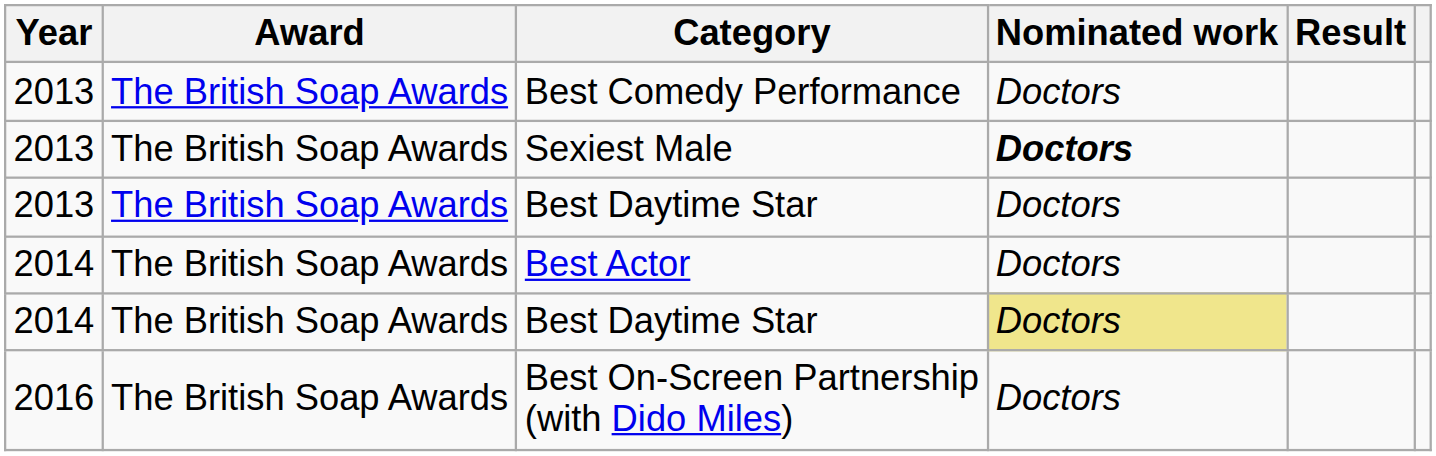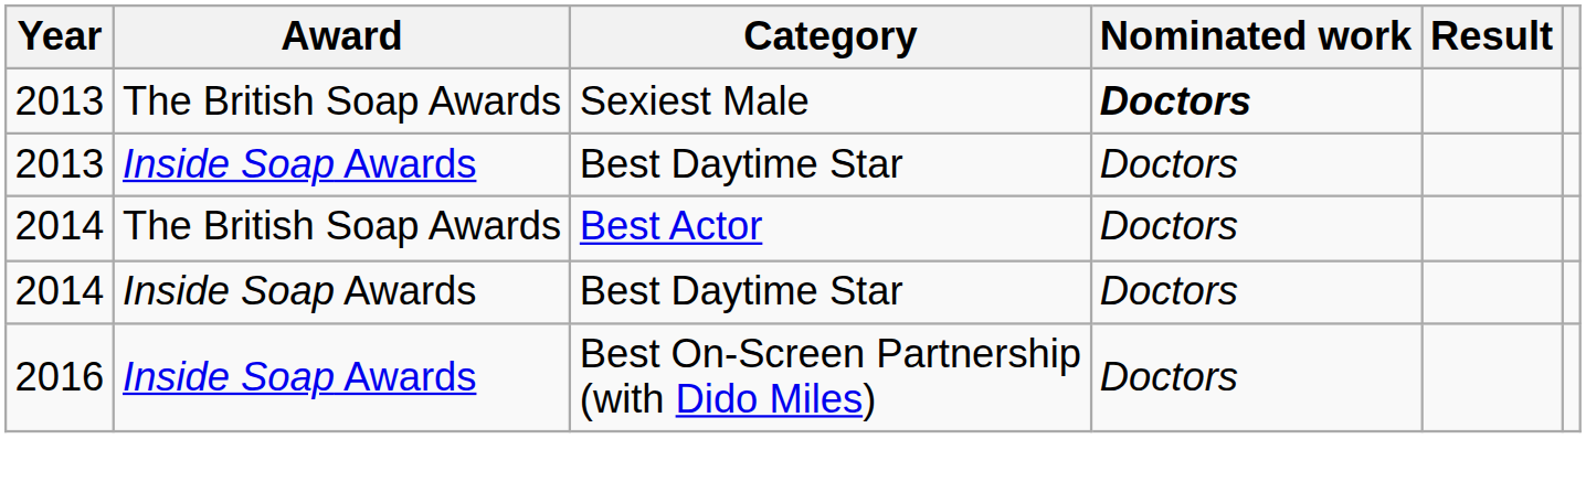- row: 2013 | The British Soap Awards | Best Comedy Performance | Doctors
2013 / Best Daytime Star | Award: The British Soap Awards -> Inside Soap Awards
2014 / Best Daytime Star | Award: The British Soap Awards -> Inside Soap Awards
2014 / Best Daytime Star | Nominated work: khaki background -> no background
Best On-Screen Partnership (with Dido Miles) | Award: The British Soap Awards -> Inside Soap Awards
